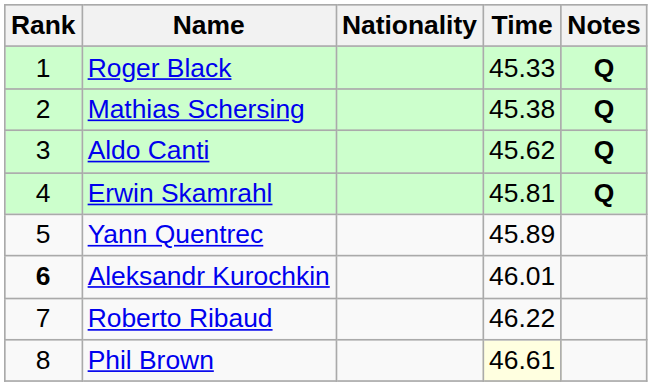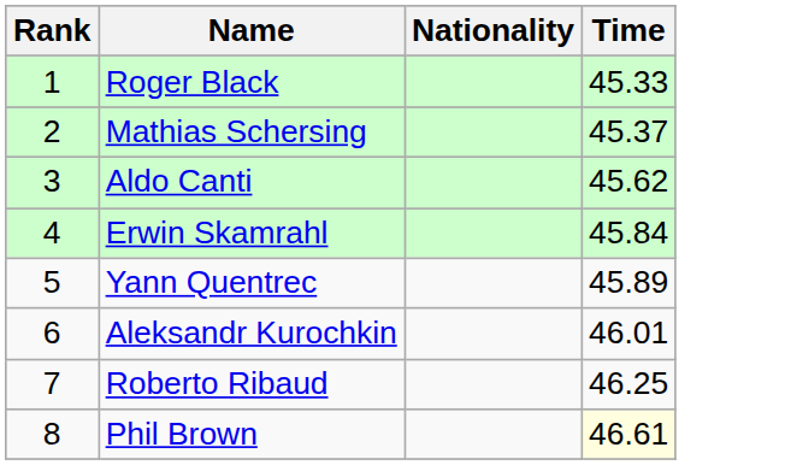- column: Notes | Q | Q | Q | Q
Mathias Schersing | Time: 45.38 -> 45.37
Erwin Skamrahl | Time: 45.81 -> 45.84
Aleksandr Kurochkin | Rank: bold -> normal
Roberto Ribaud | Time: 46.22 -> 46.25
